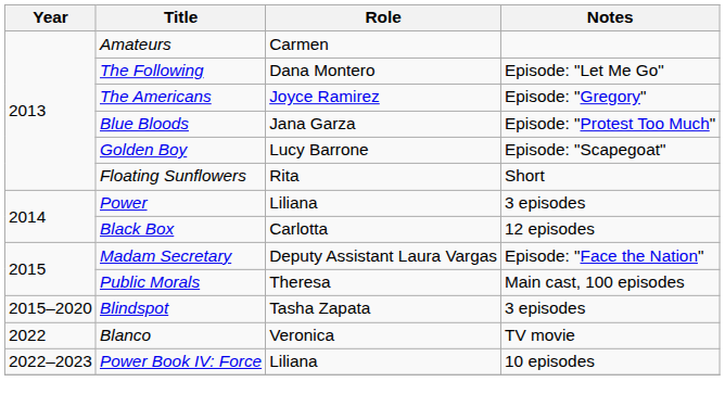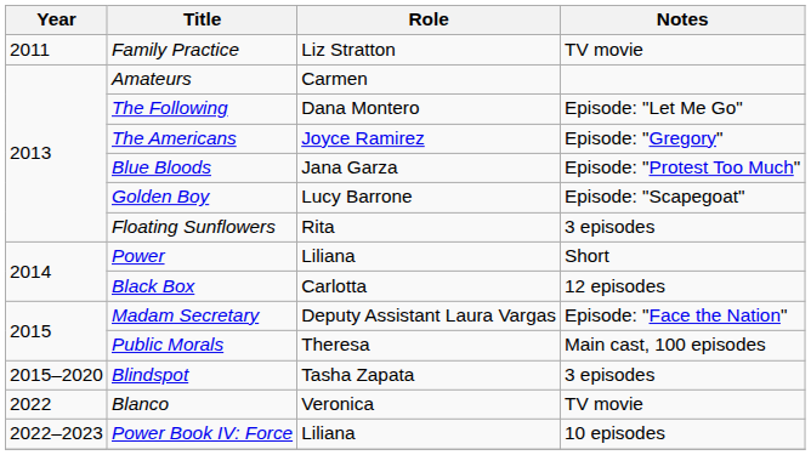+ row: 2011 | Family Practice | Liz Stratton | TV movie
Floating Sunflowers | Notes: Short -> 3 episodes
Power | Notes: 3 episodes -> Short
